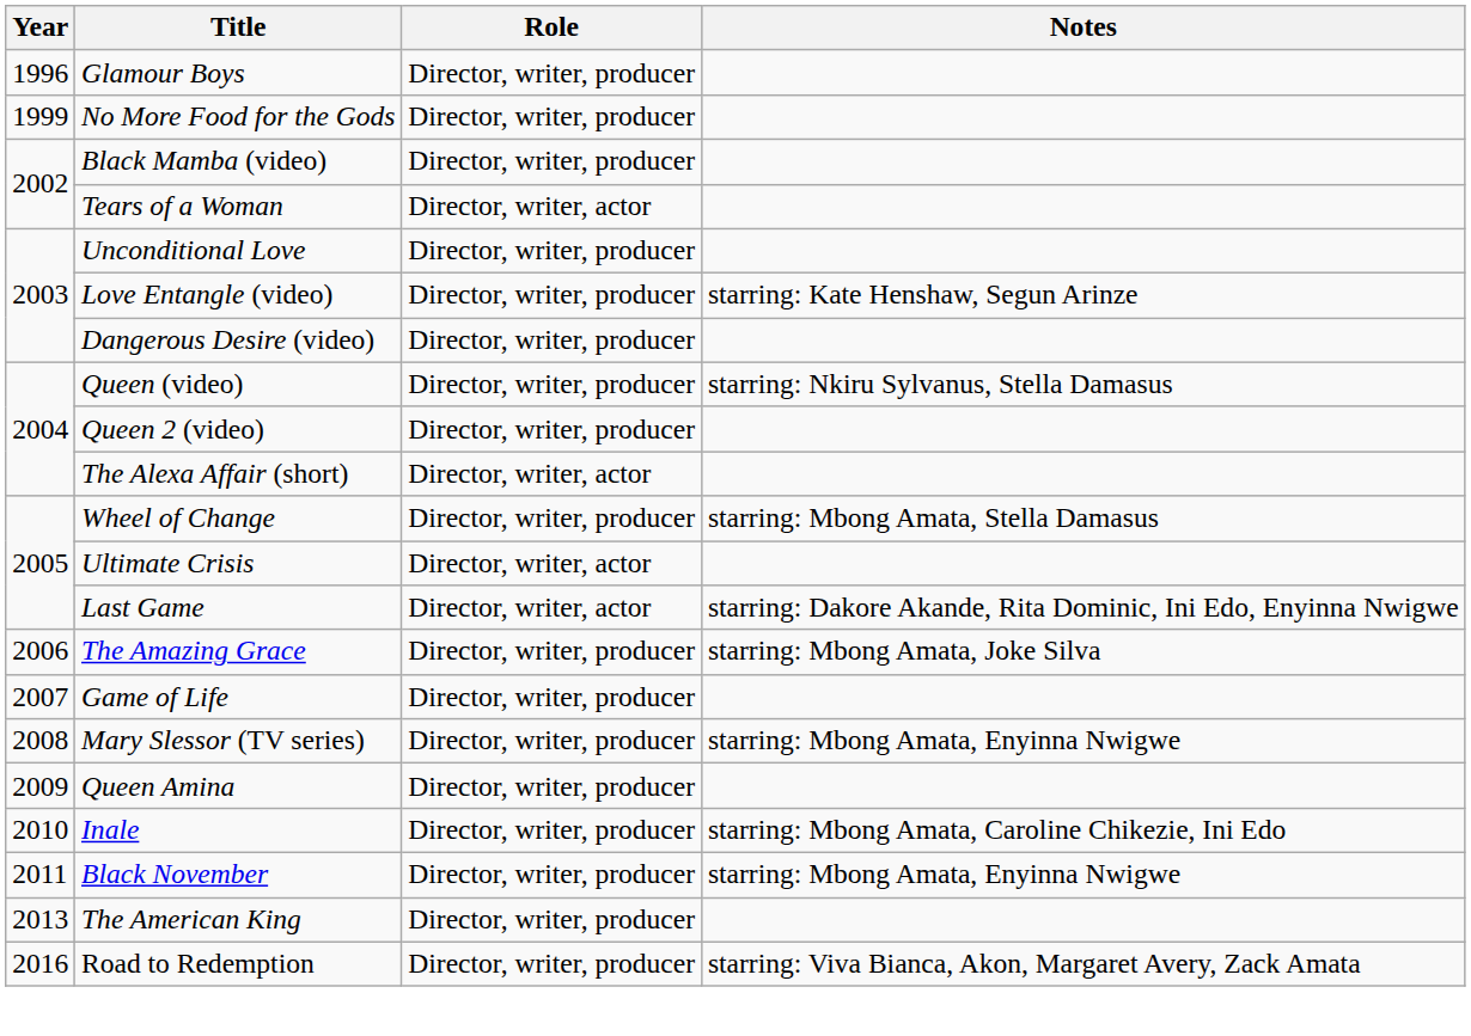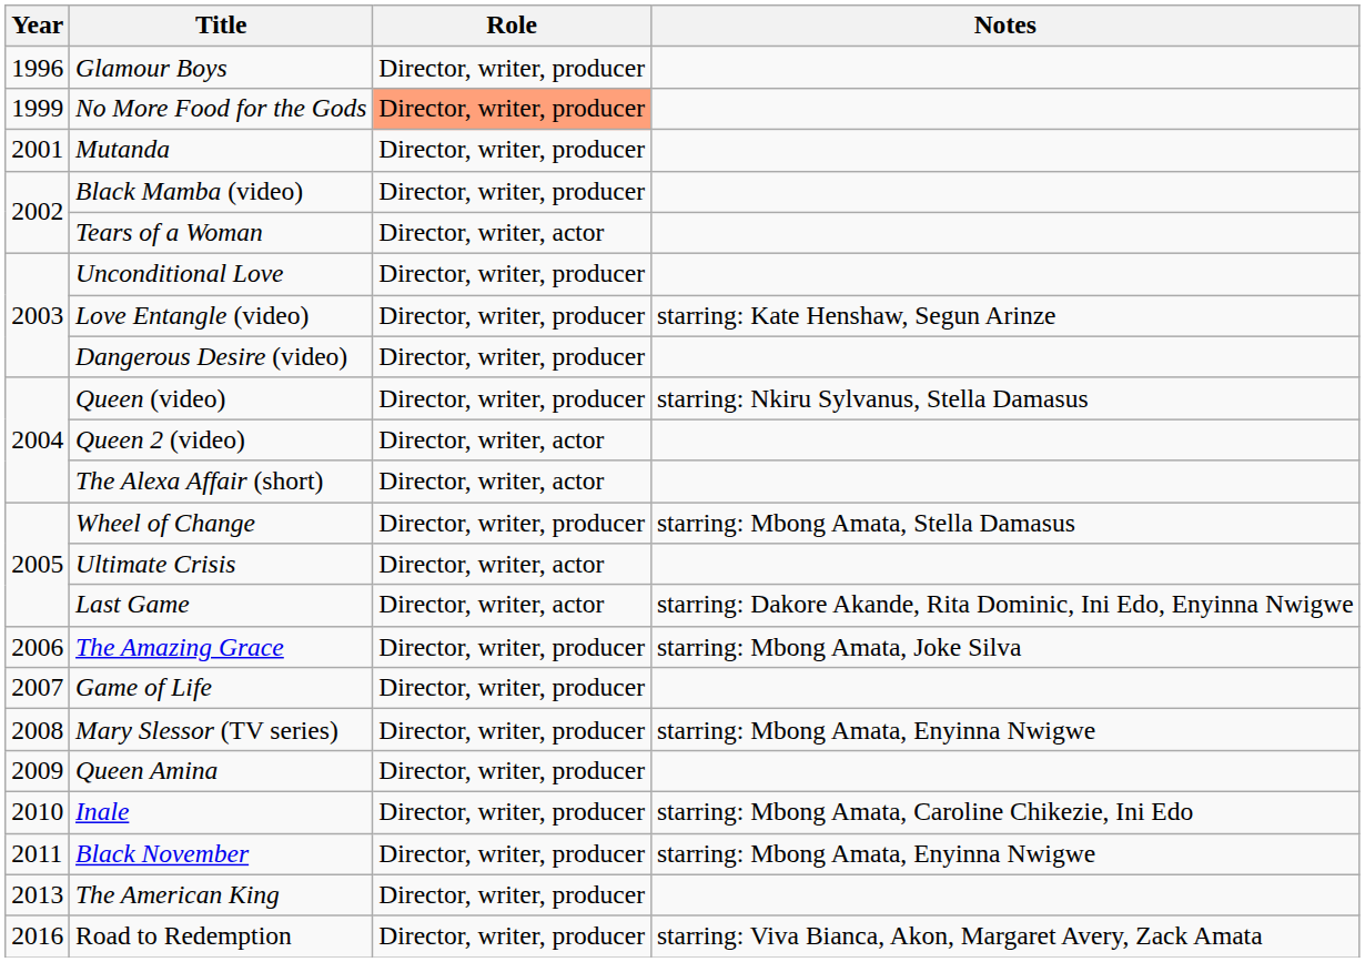No More Food for the Gods | Role: no background -> lightsalmon background
+ row: 2001 | Mutanda | Director, writer, producer
Queen 2 (video) | Role: Director, writer, producer -> Director, writer, actor
